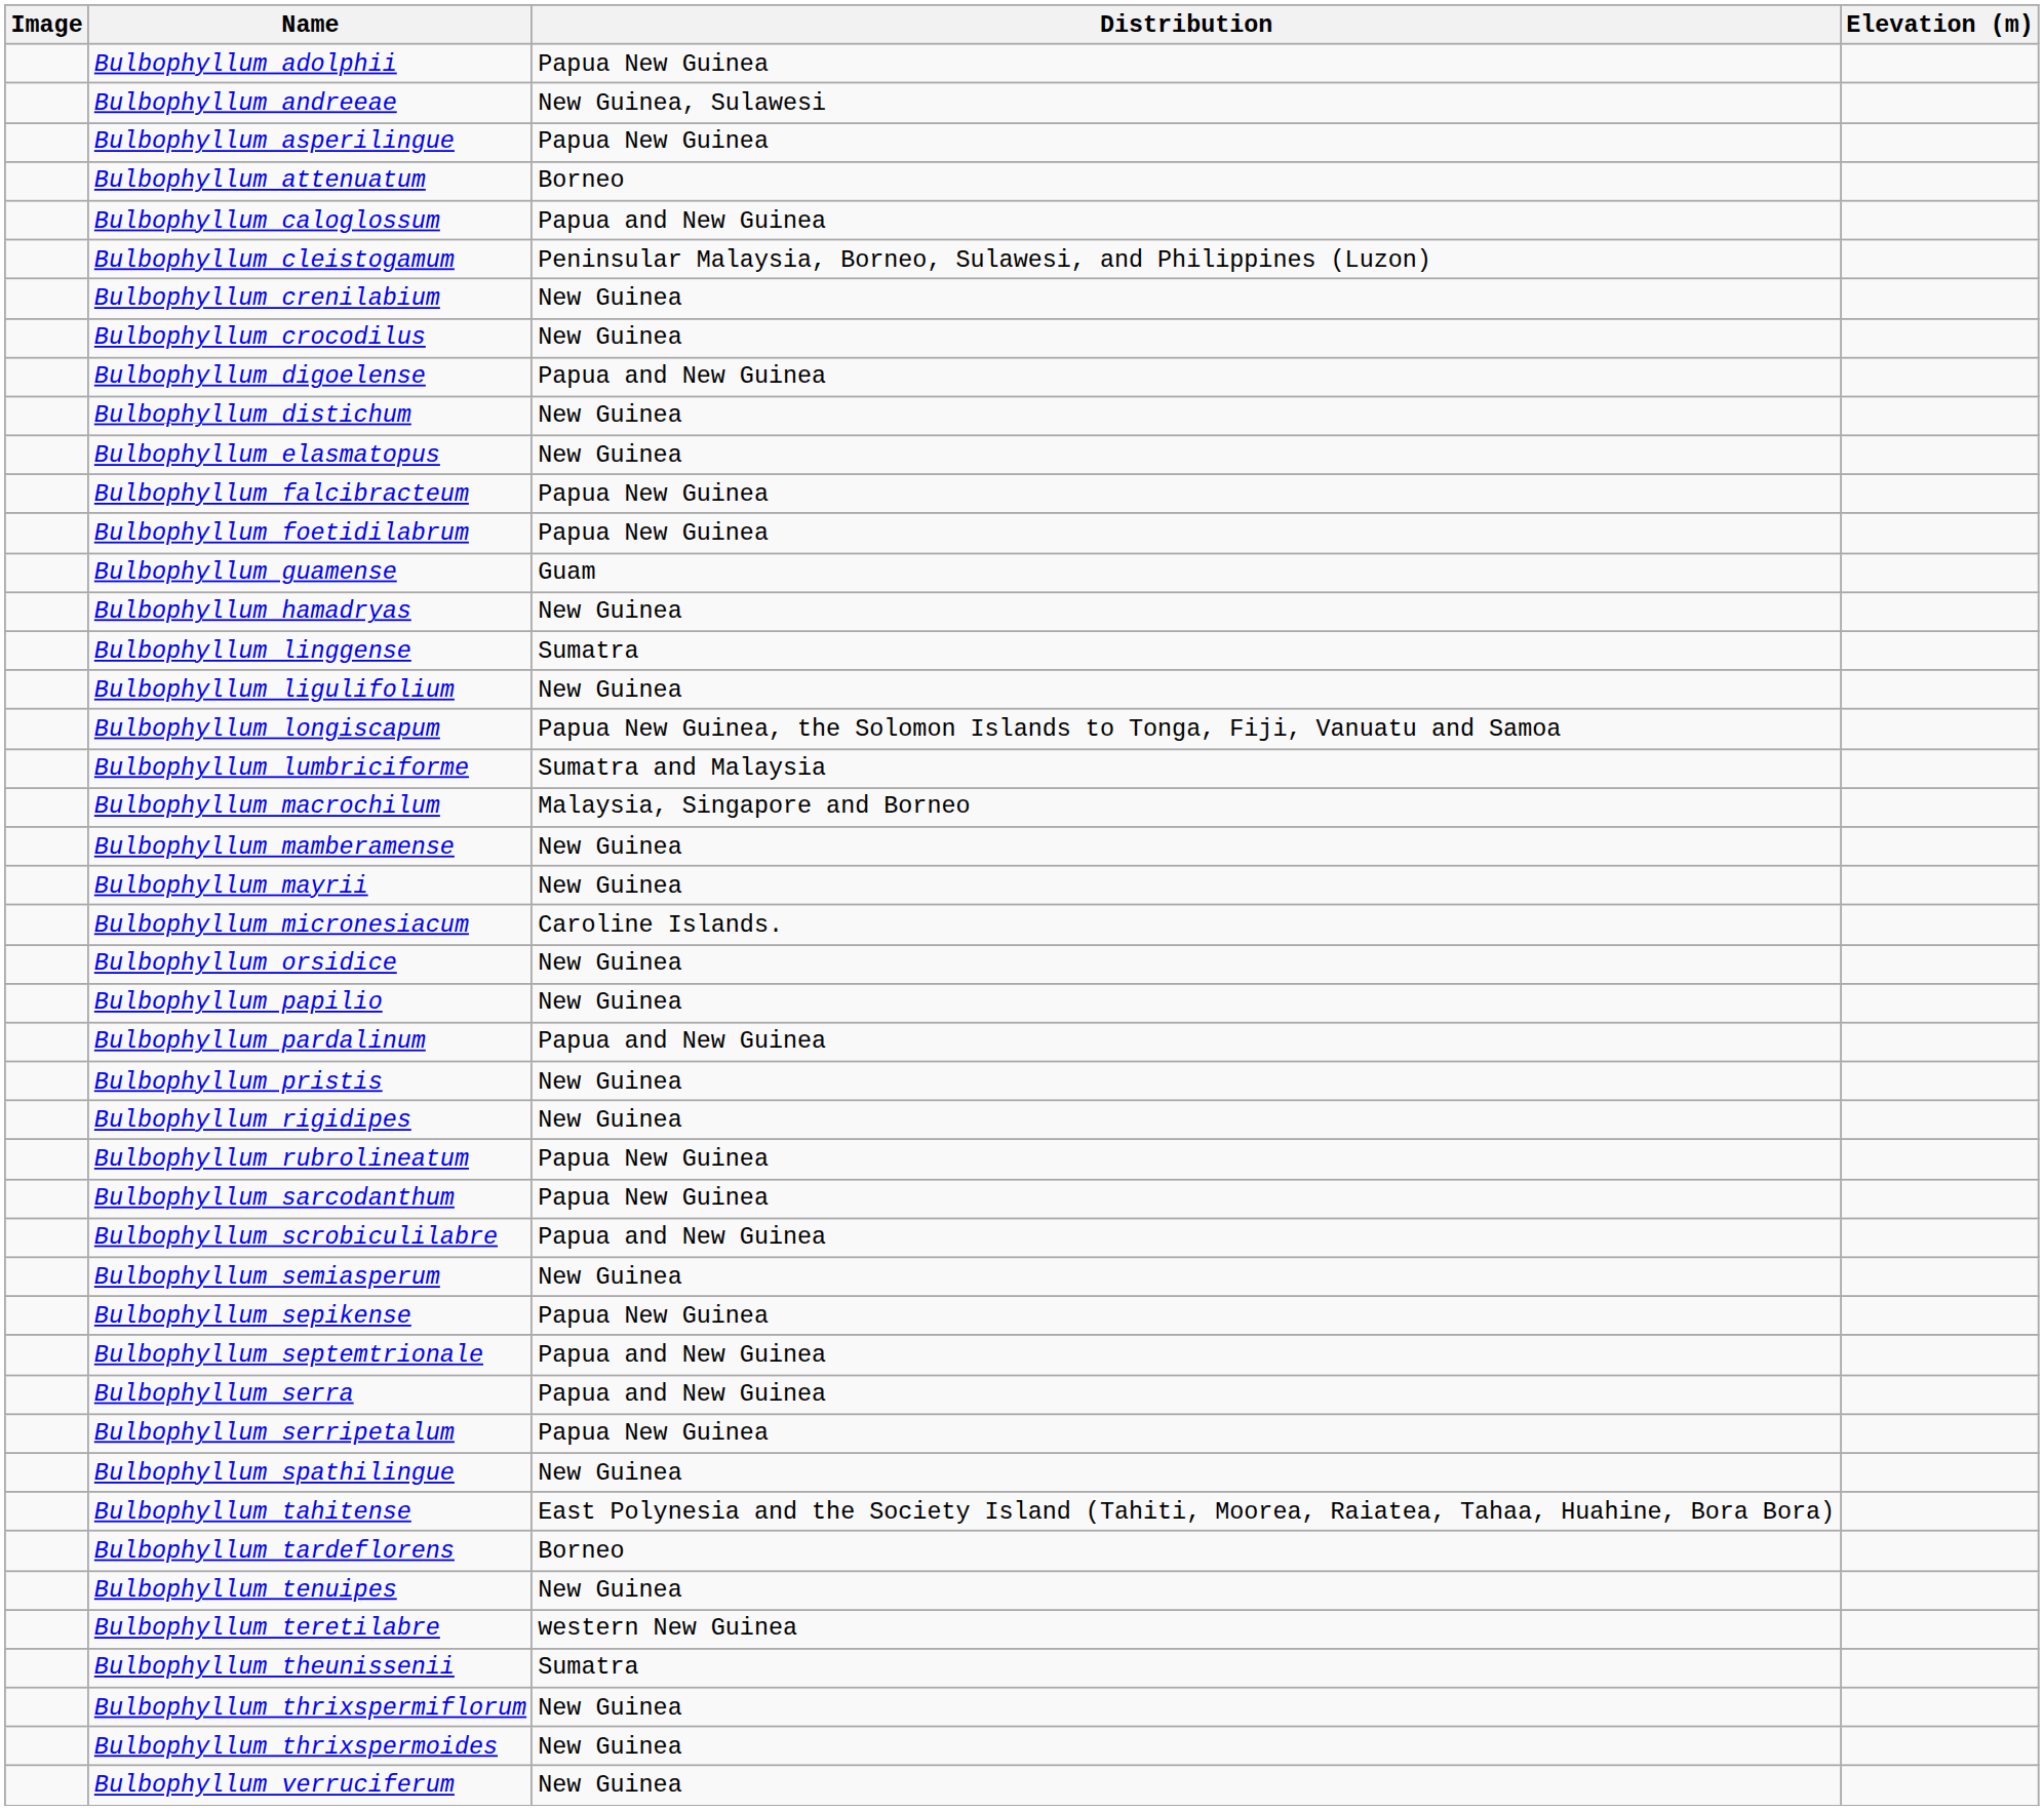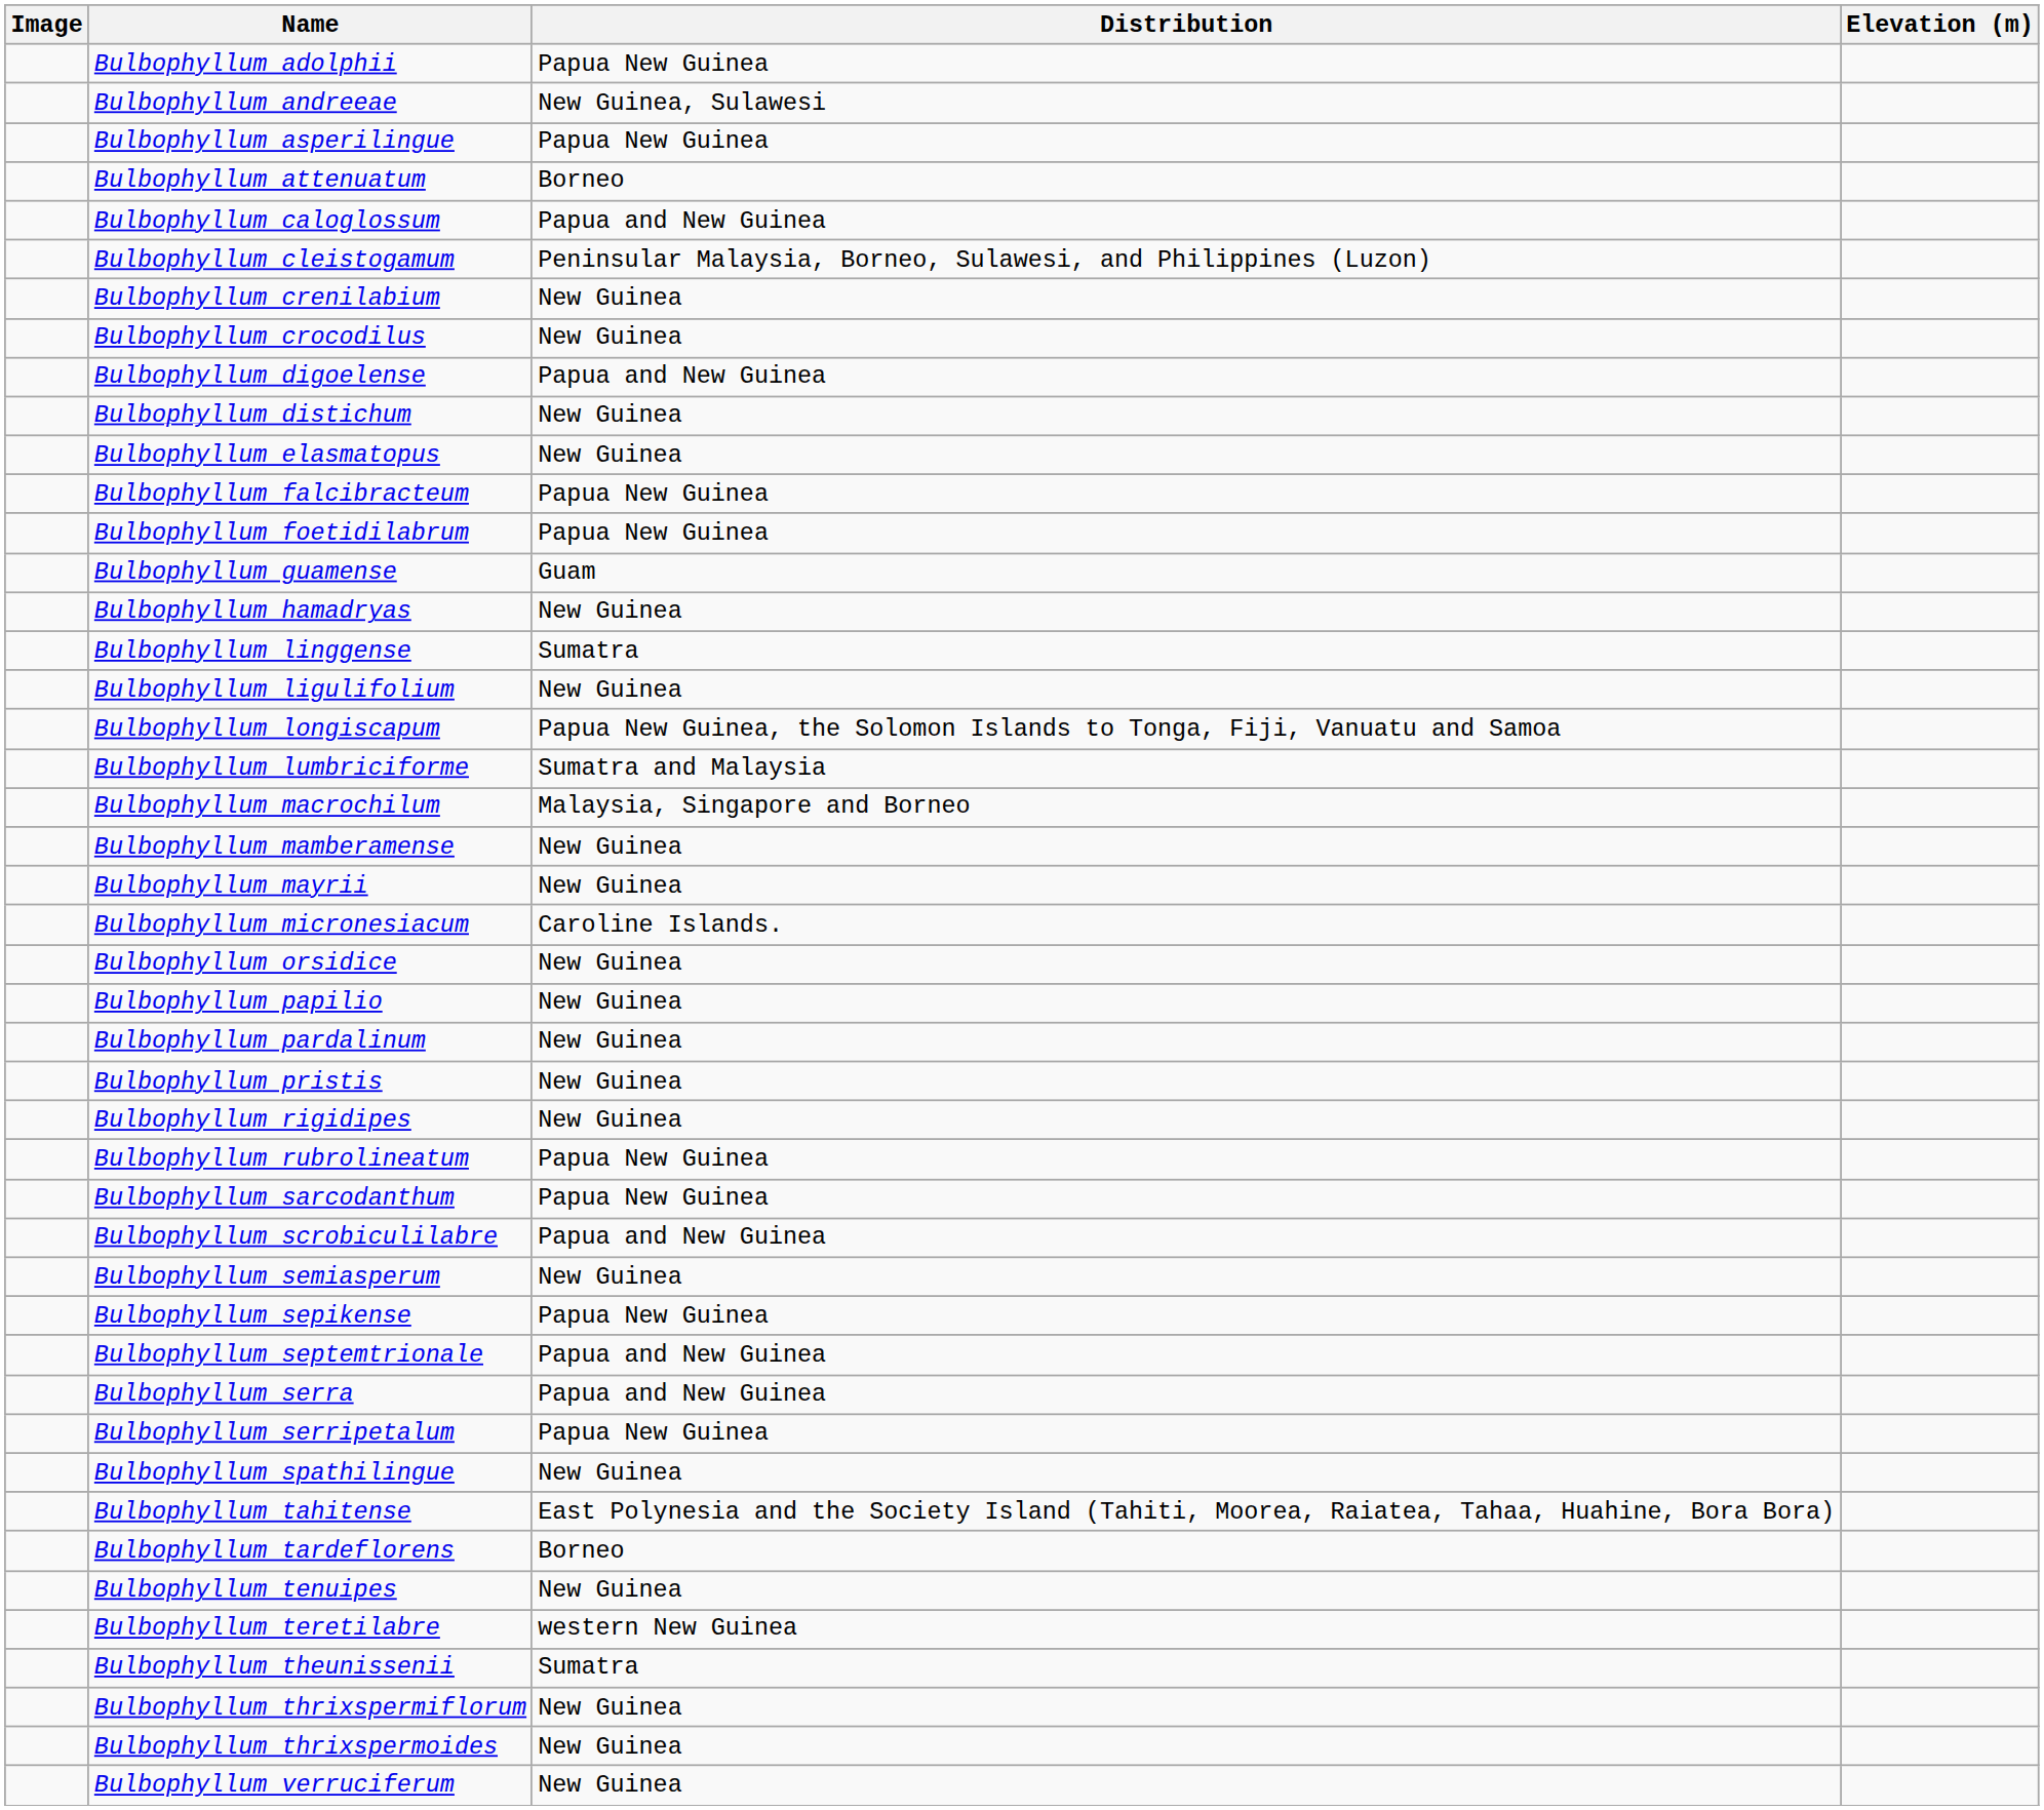Bulbophyllum pardalinum | Distribution: Papua and New Guinea -> New Guinea
